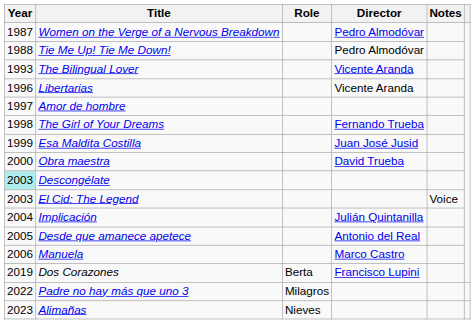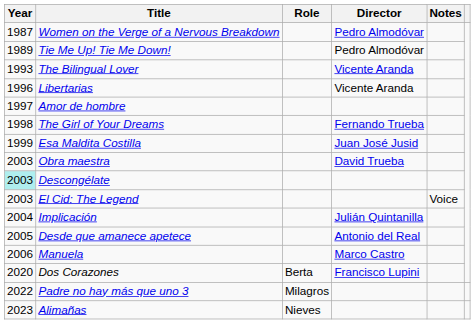Tie Me Up! Tie Me Down! | Year: 1988 -> 1989
Obra maestra | Year: 2000 -> 2003
Dos Corazones | Year: 2019 -> 2020
